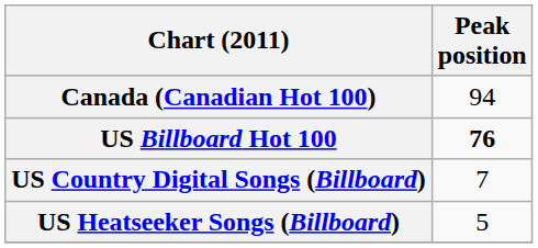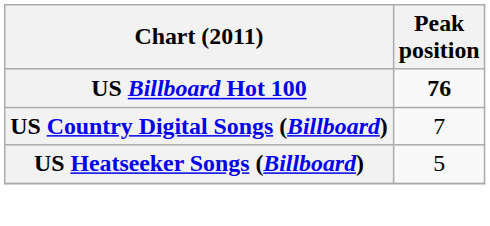- row: Canada (Canadian Hot 100) | 94
